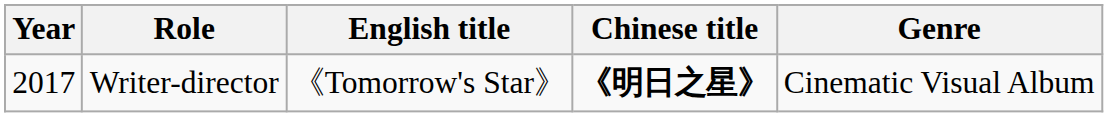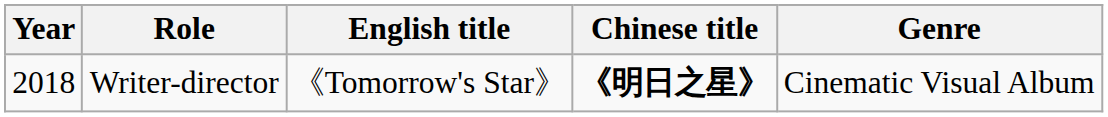Writer-director | Year: 2017 -> 2018
